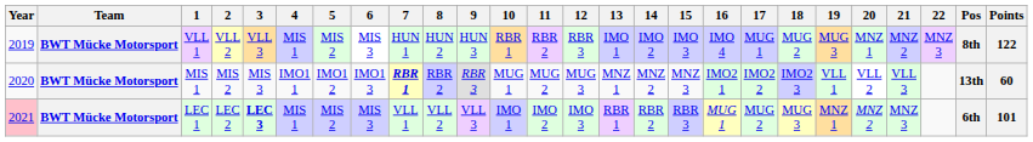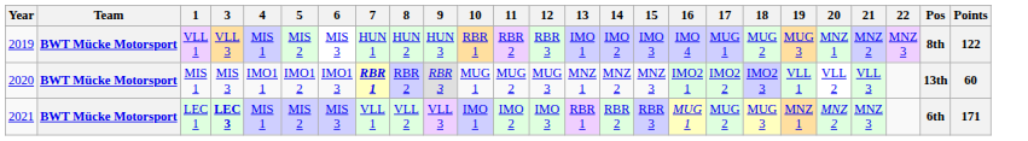- column: 2 | VLL 2 | MIS 2 | LEC 2
LEC 1 | Year: pink background -> no background
LEC 1 | Points: 101 -> 171
